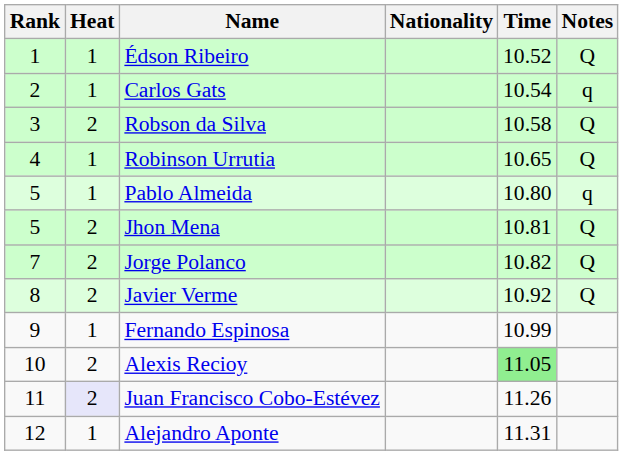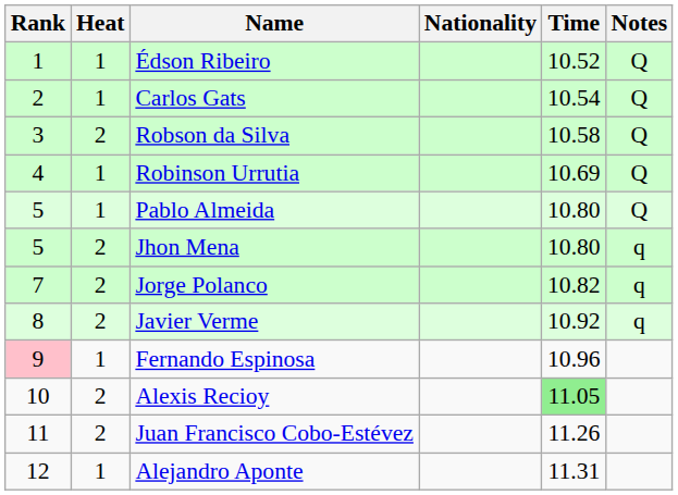Carlos Gats | Notes: q -> Q
Robinson Urrutia | Time: 10.65 -> 10.69
Pablo Almeida | Notes: q -> Q
Jhon Mena | Time: 10.81 -> 10.80
Jhon Mena | Notes: Q -> q
Jorge Polanco | Notes: Q -> q
Javier Verme | Notes: Q -> q
Fernando Espinosa | Rank: no background -> pink background
Fernando Espinosa | Time: 10.99 -> 10.96
Juan Francisco Cobo-Estévez | Heat: lavender background -> no background
